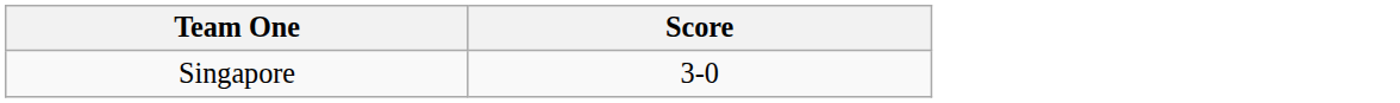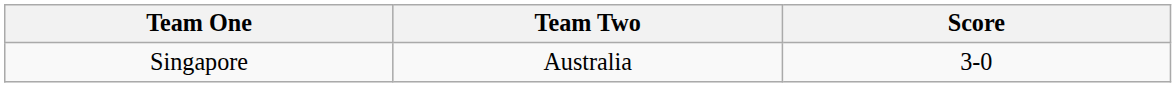+ column: Team Two | Australia
